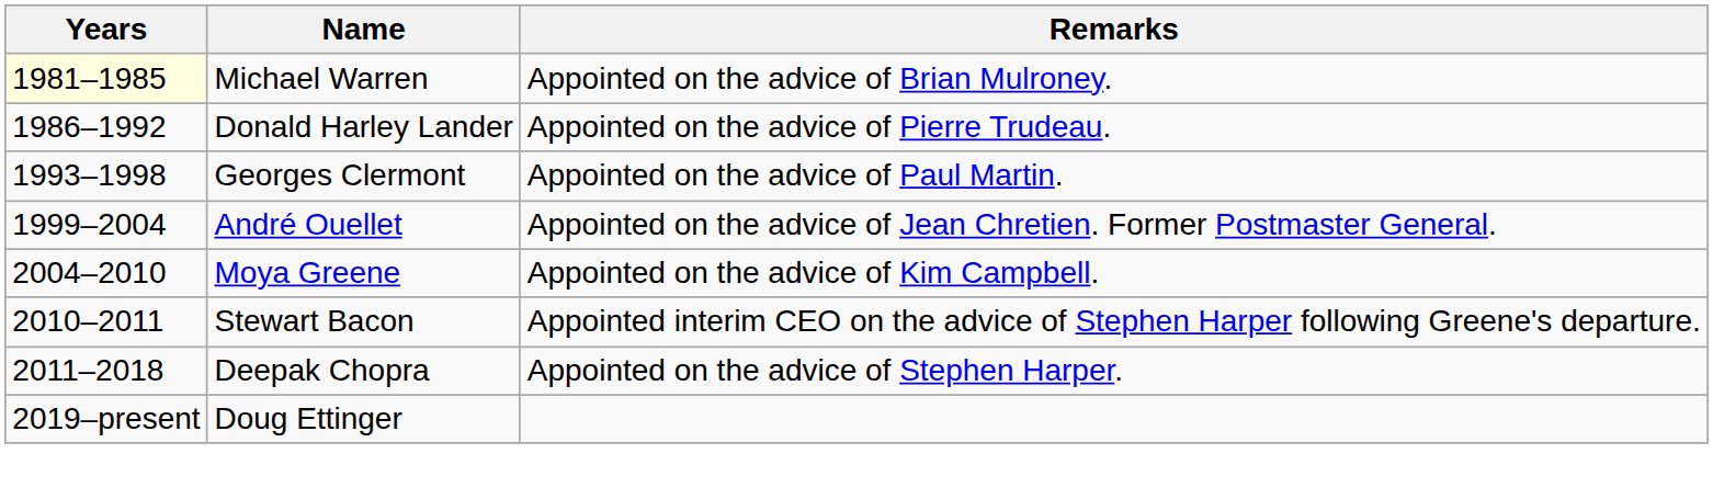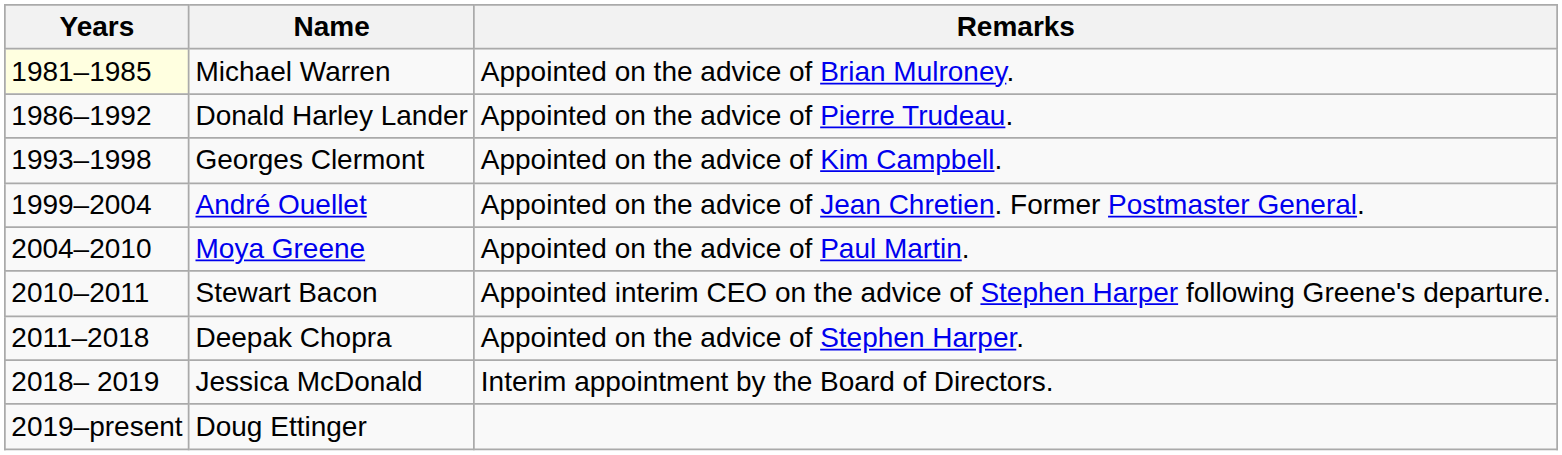Georges Clermont | Remarks: Appointed on the advice of Paul Martin. -> Appointed on the advice of Kim Campbell.
Moya Greene | Remarks: Appointed on the advice of Kim Campbell. -> Appointed on the advice of Paul Martin.
+ row: 2018– 2019 | Jessica McDonald | Interim appointment by the Board of Directors.
